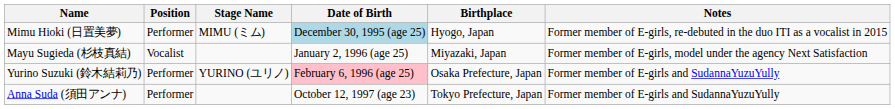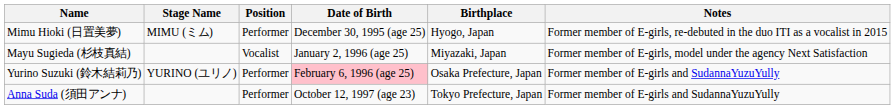columns swapped: Stage Name <-> Position
Mimu Hioki (日置美夢) | Date of Birth: lightblue background -> no background
